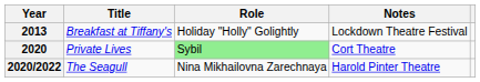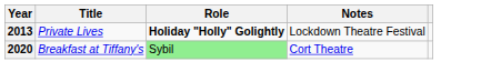2013 | Title: Breakfast at Tiffany's -> Private Lives
2013 | Role: normal -> bold
2020 | Title: Private Lives -> Breakfast at Tiffany's
- row: 2020/2022 | The Seagull | Nina Mikhailovna Zarechnaya | Harold Pinter Theatre
